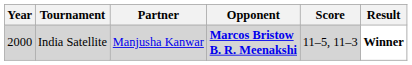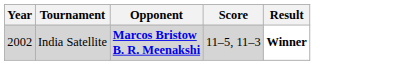- column: Partner | Manjusha Kanwar
India Satellite | Year: 2000 -> 2002
